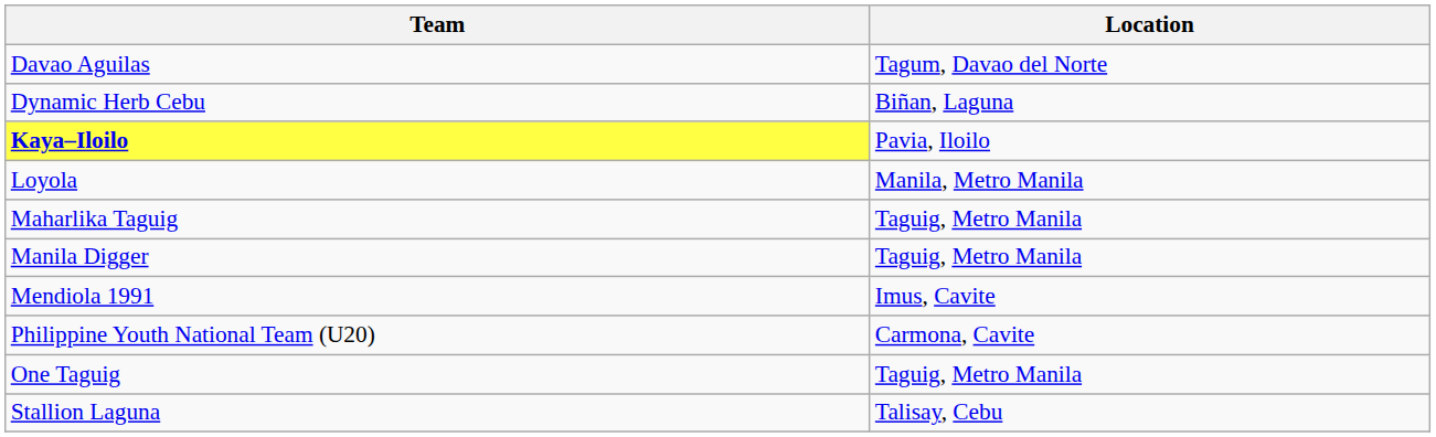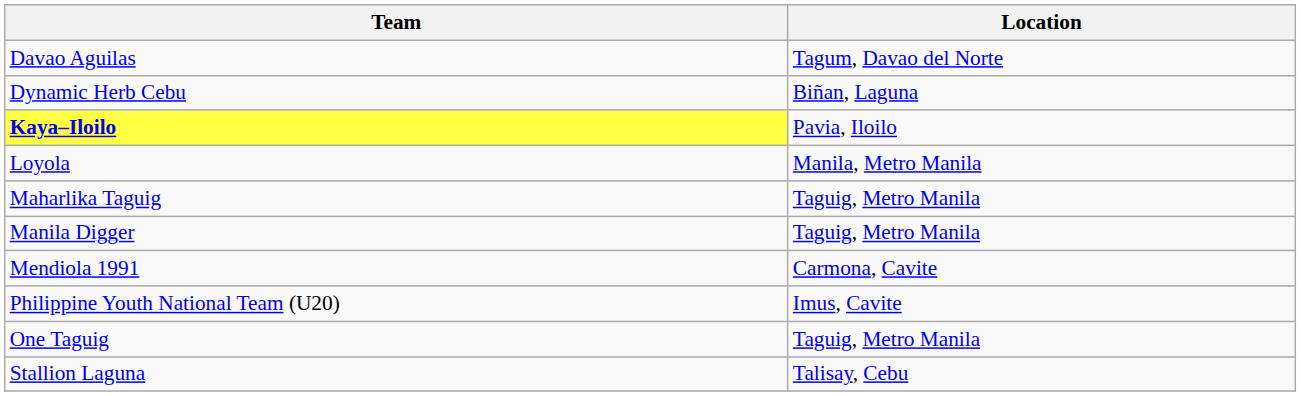Mendiola 1991 | Location: Imus, Cavite -> Carmona, Cavite
Philippine Youth National Team (U20) | Location: Carmona, Cavite -> Imus, Cavite
